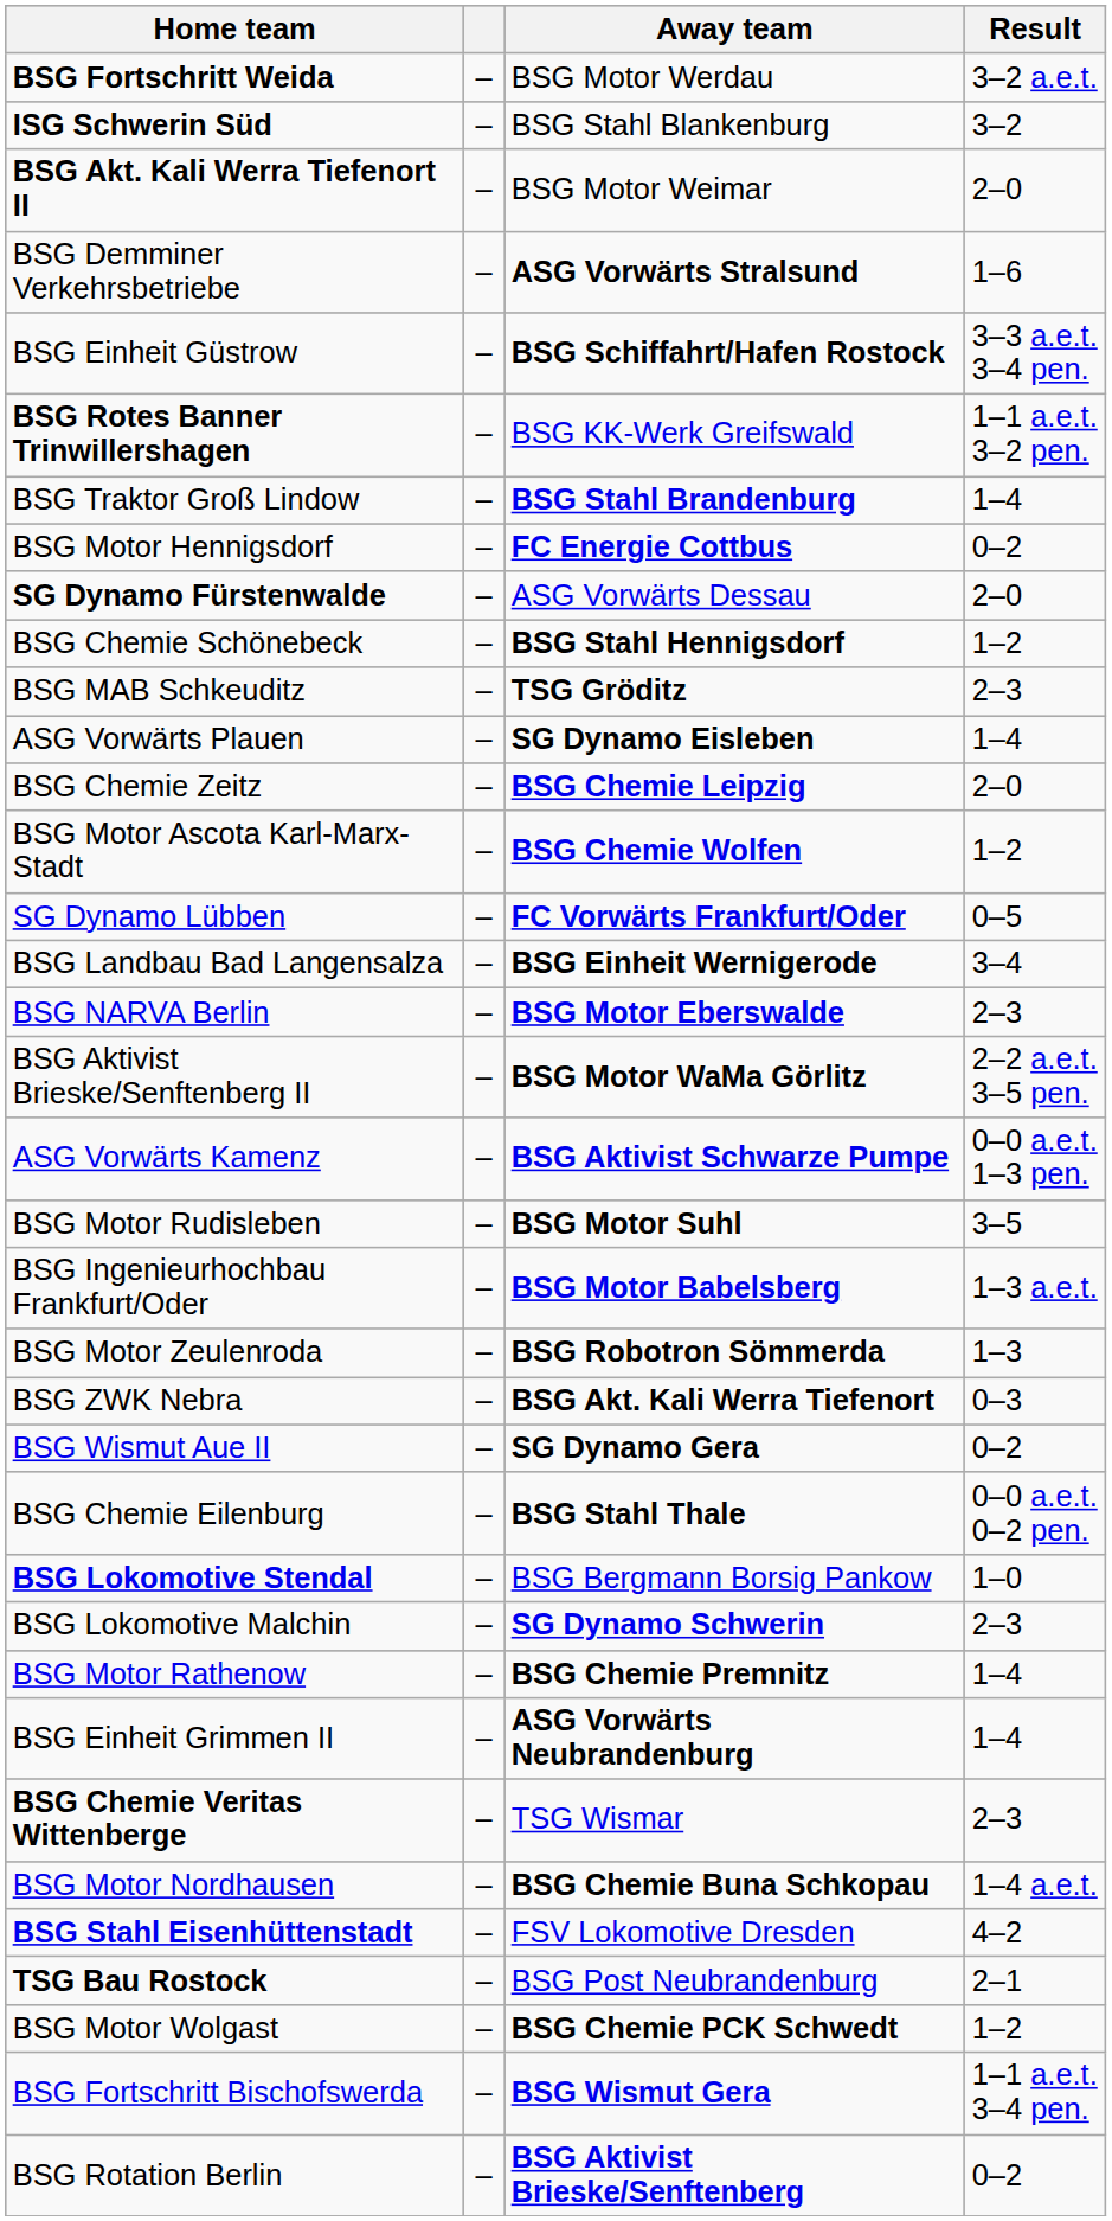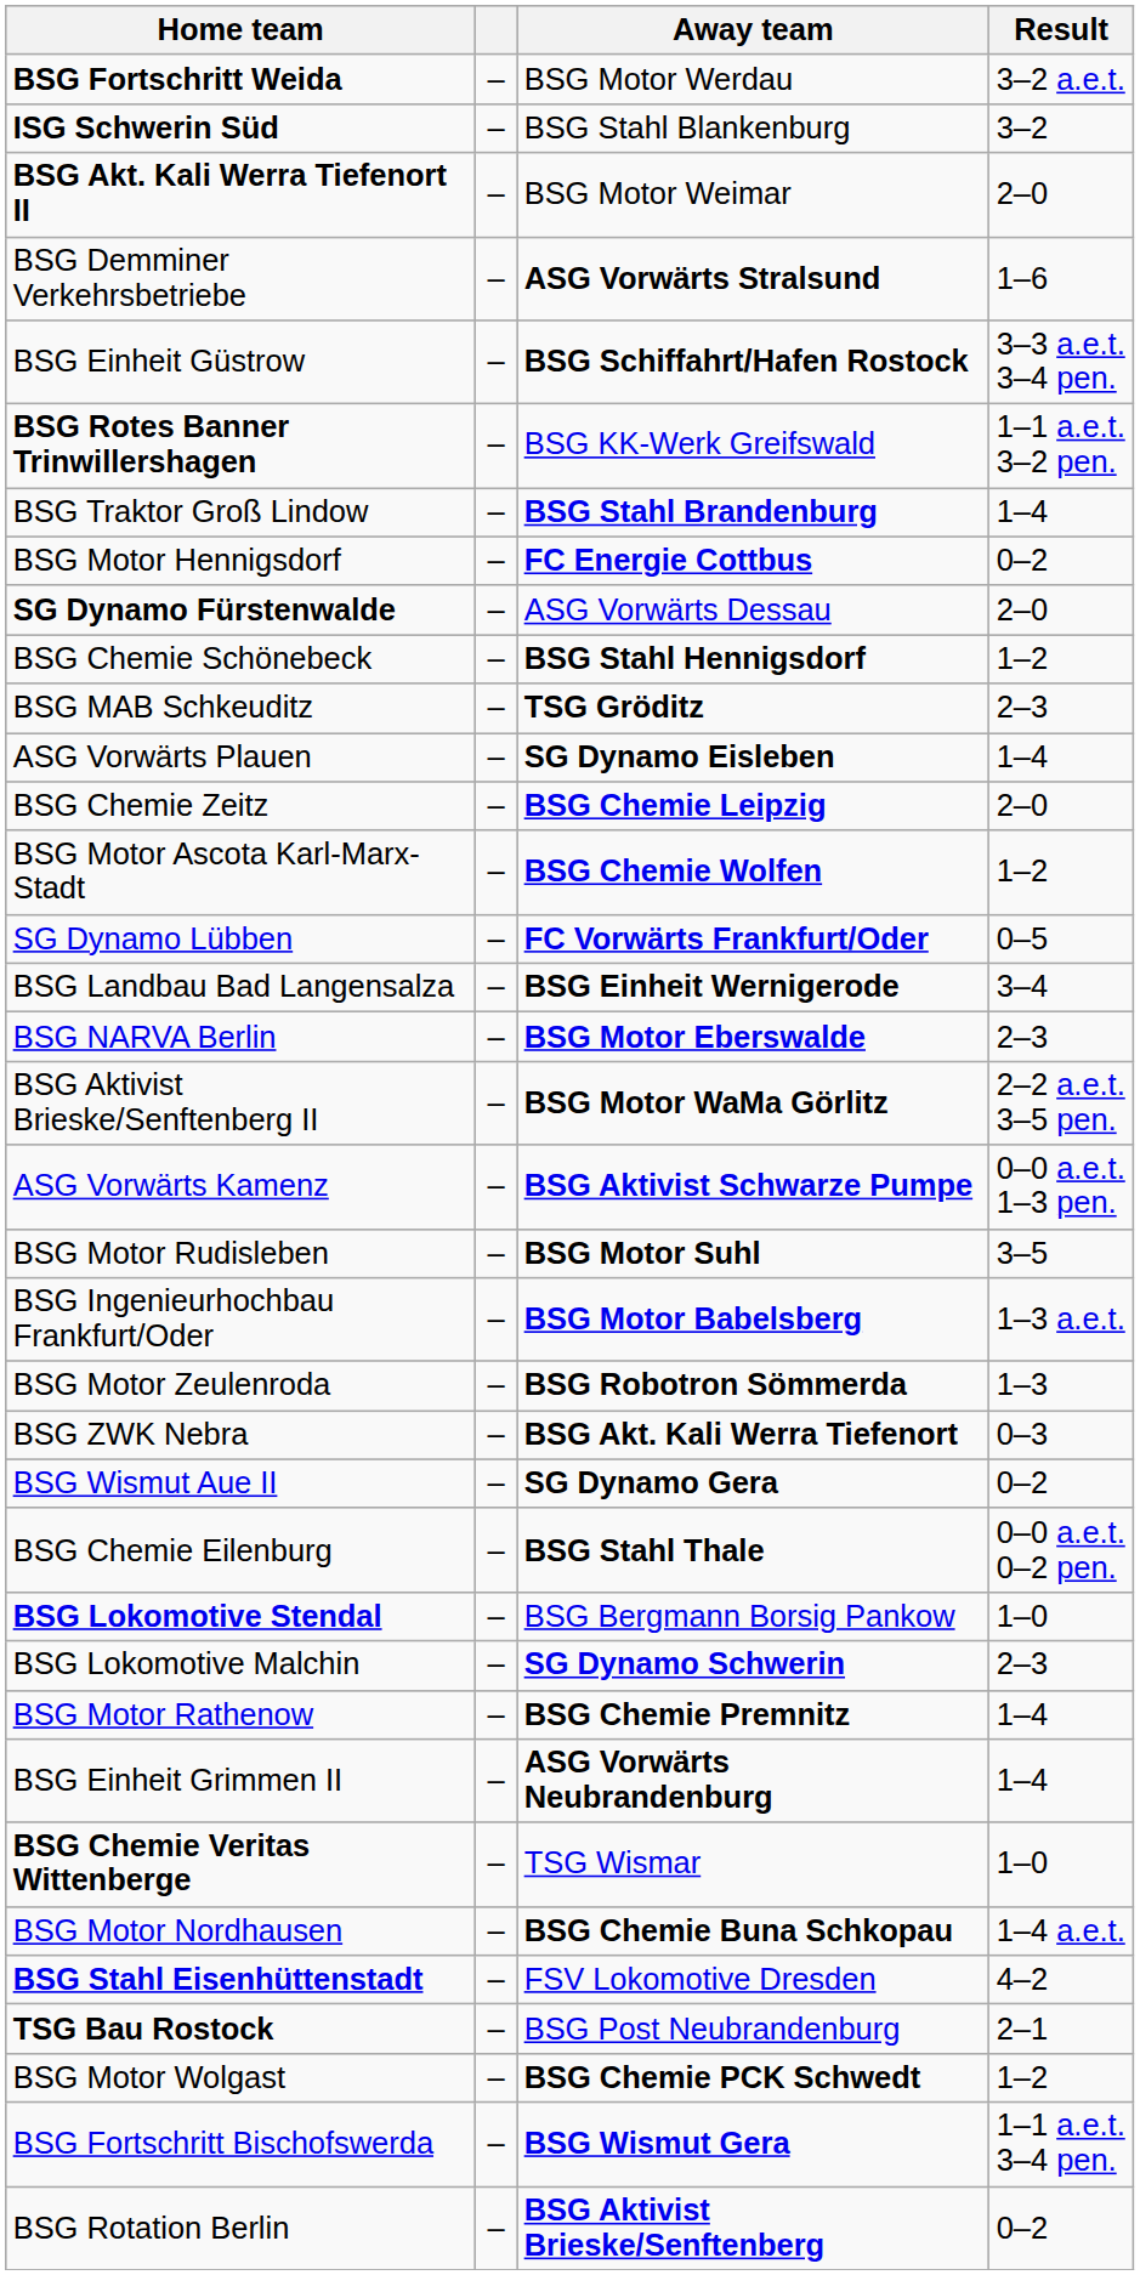BSG Chemie Veritas Wittenberge | Result: 2–3 -> 1–0
